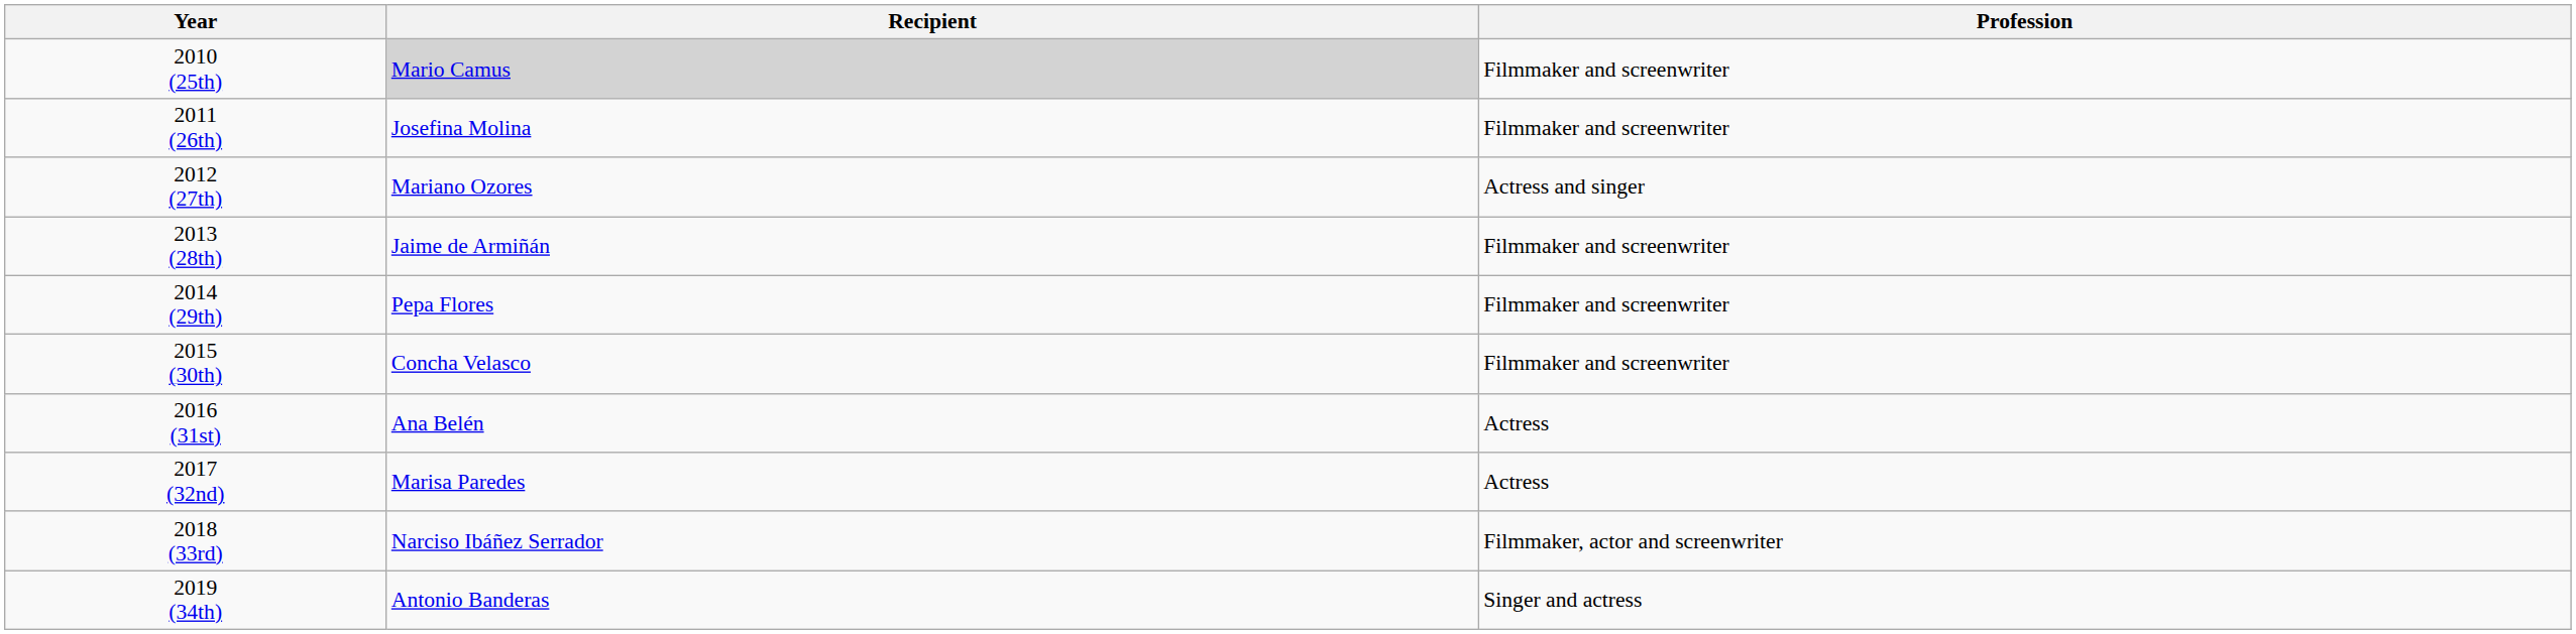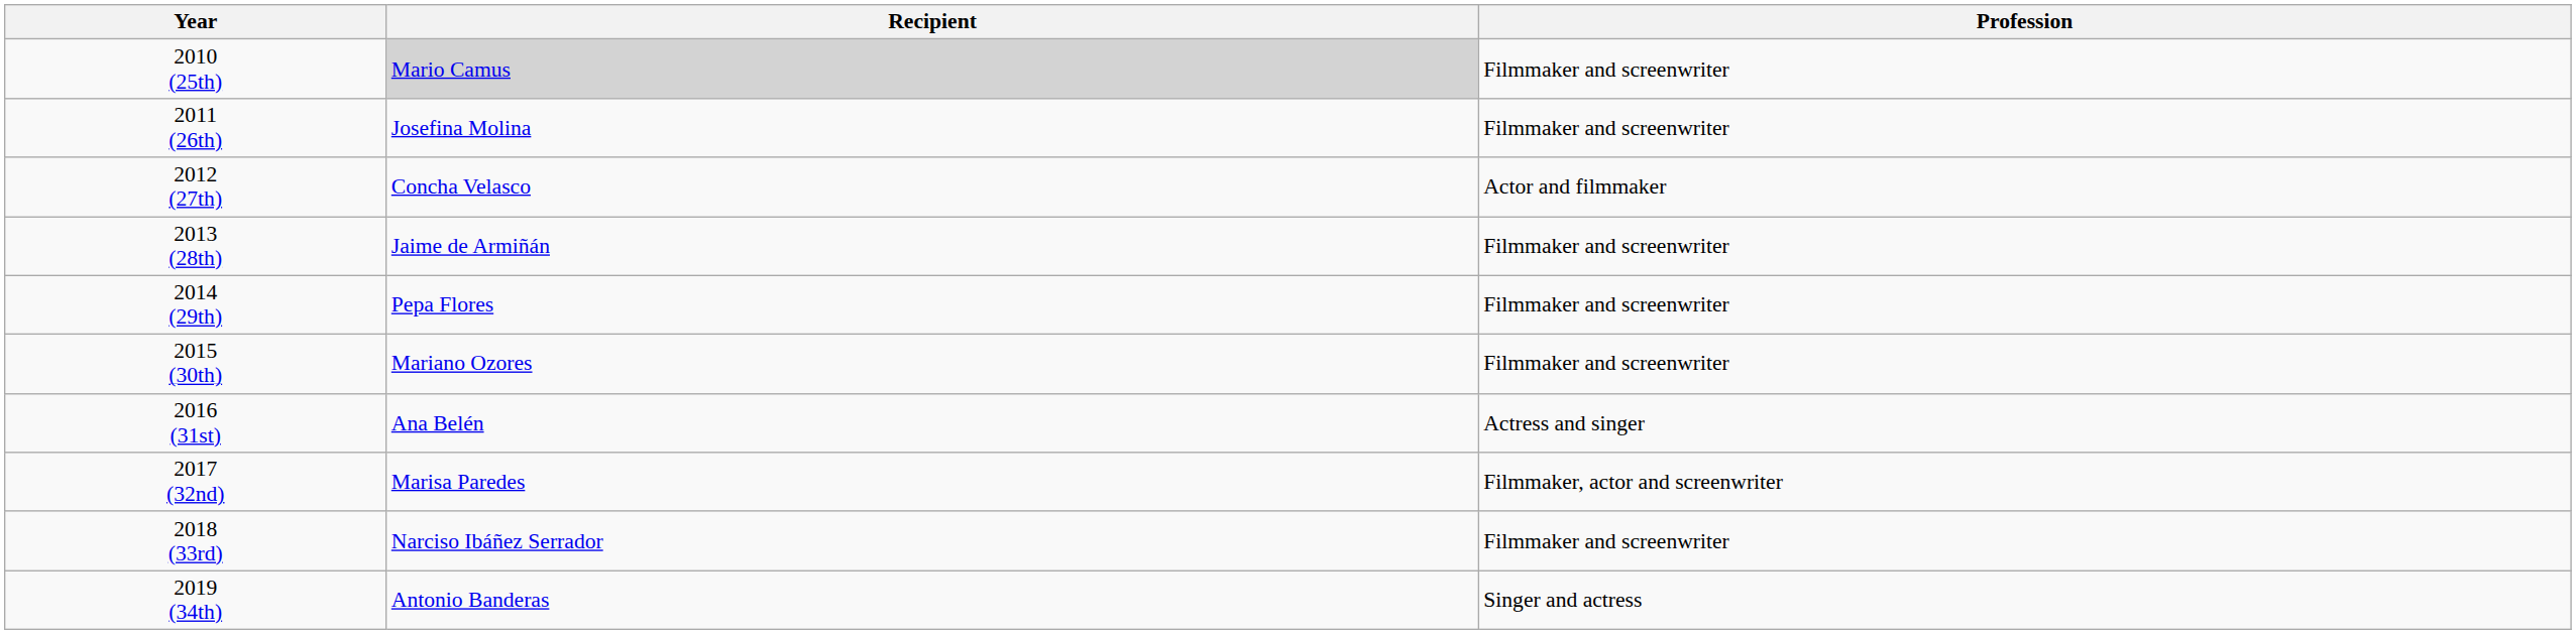2012 (27th) | Recipient: Mariano Ozores -> Concha Velasco
2012 (27th) | Profession: Actress and singer -> Actor and filmmaker
2015 (30th) | Recipient: Concha Velasco -> Mariano Ozores
2016 (31st) | Profession: Actress -> Actress and singer
2017 (32nd) | Profession: Actress -> Filmmaker, actor and screenwriter
2018 (33rd) | Profession: Filmmaker, actor and screenwriter -> Filmmaker and screenwriter
